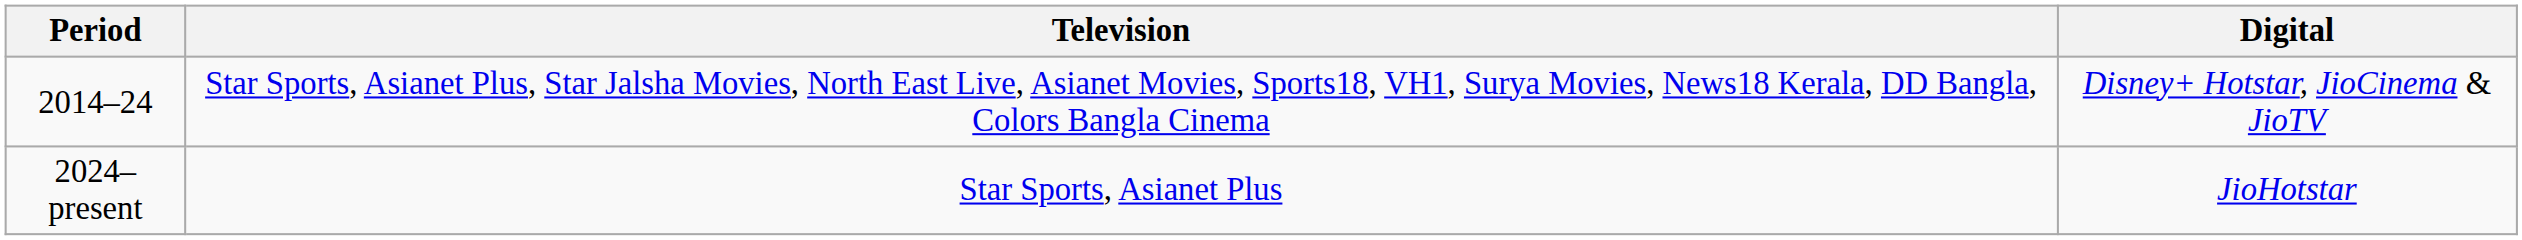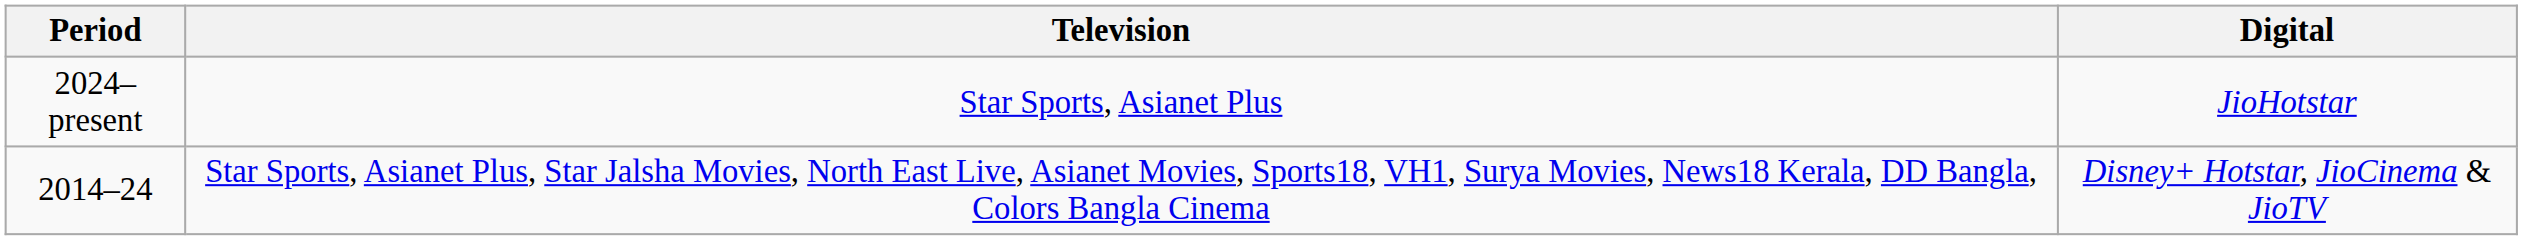rows swapped: 2014–24 <-> 2024–present
